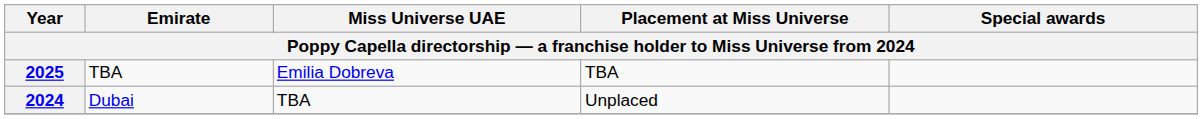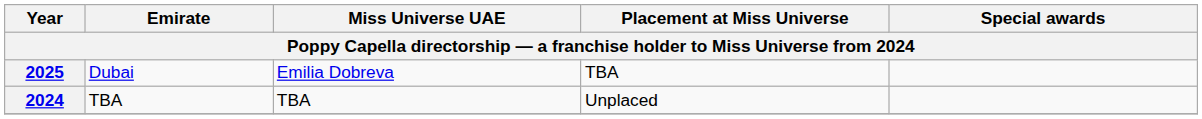2025 | Emirate: TBA -> Dubai
2024 | Emirate: Dubai -> TBA
